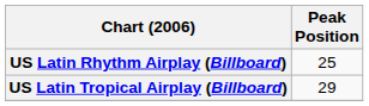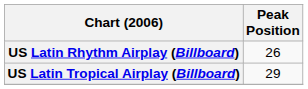US Latin Rhythm Airplay (Billboard) | Peak Position: 25 -> 26
